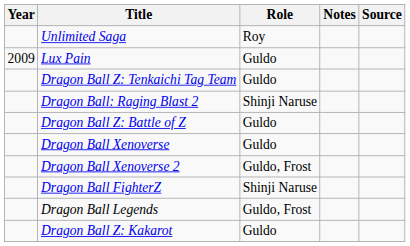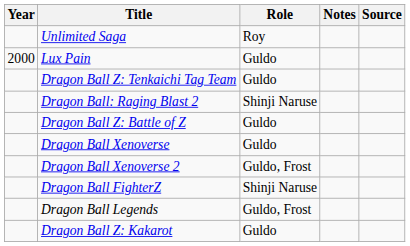Lux Pain | Year: 2009 -> 2000
